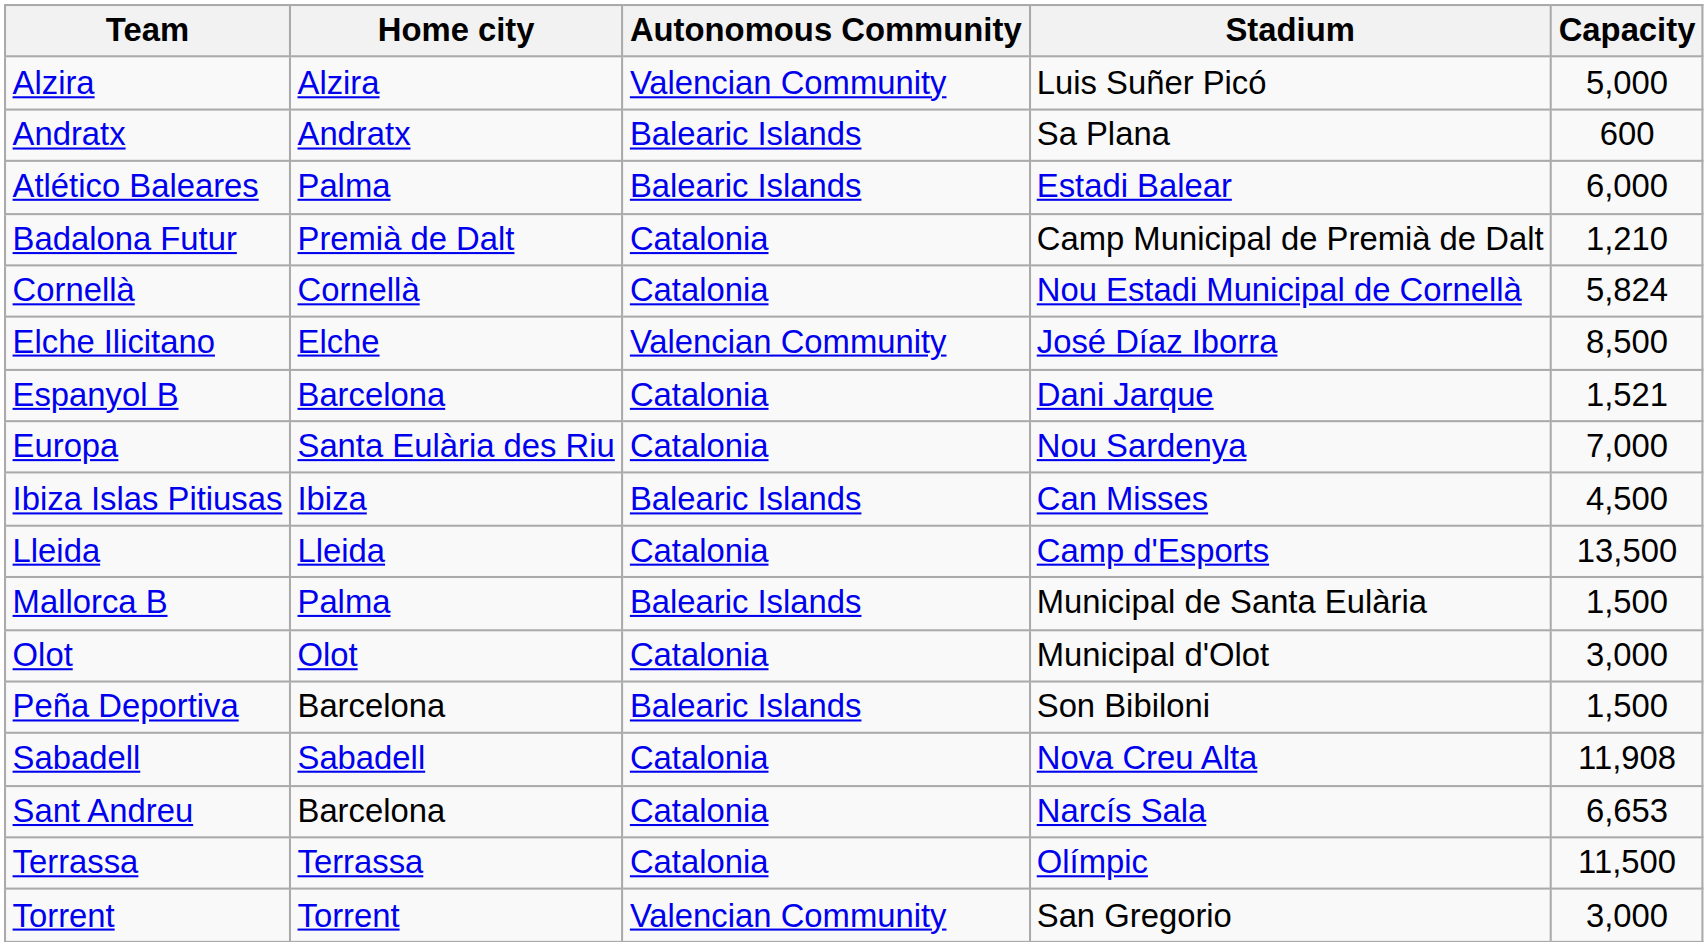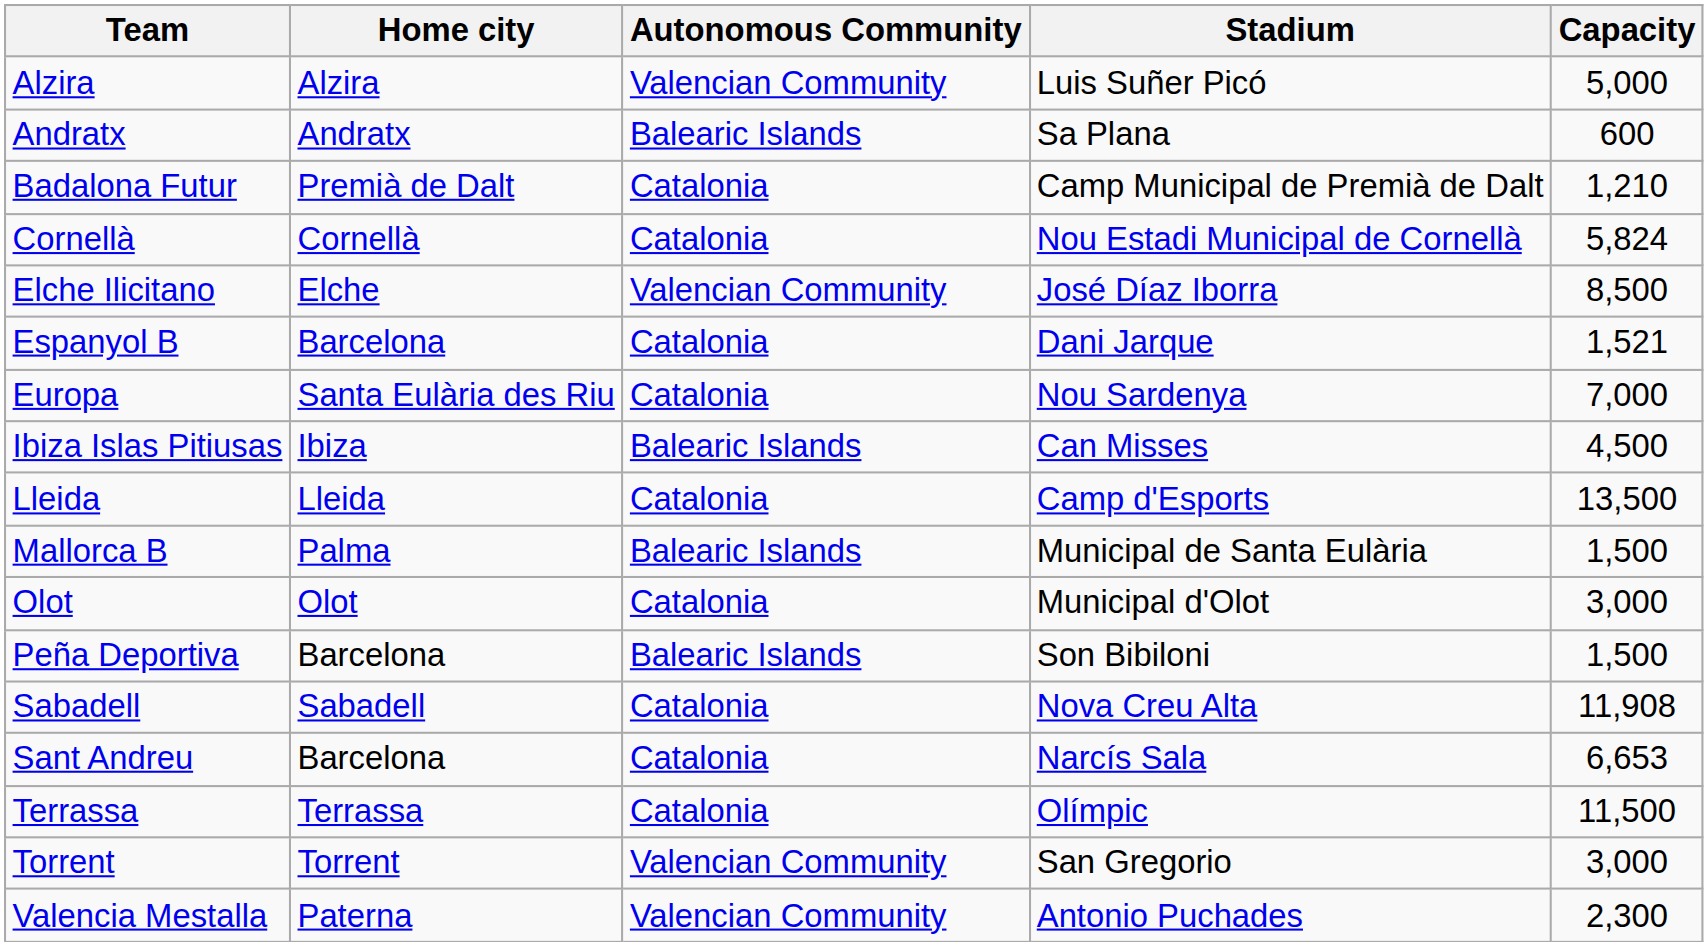- row: Atlético Baleares | Palma | Balearic Islands | Estadi Balear | 6,000
+ row: Valencia Mestalla | Paterna | Valencian Community | Antonio Puchades | 2,300
